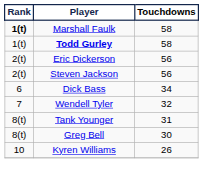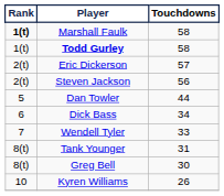Eric Dickerson | Touchdowns: 56 -> 57
+ row: 5 | Dan Towler | 44
Wendell Tyler | Touchdowns: 32 -> 33
